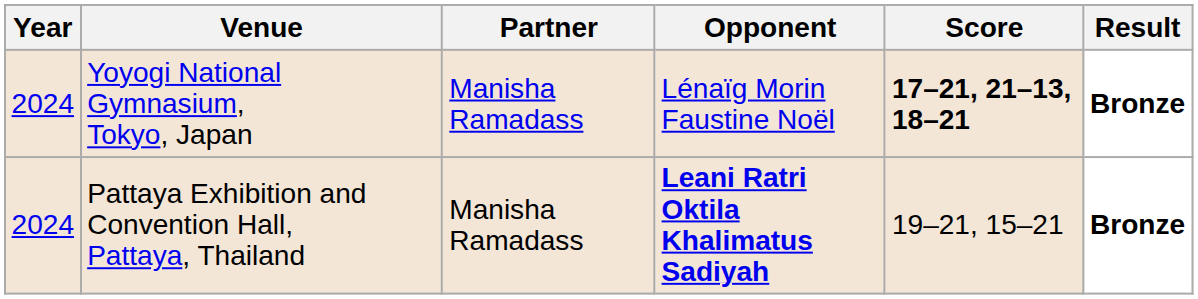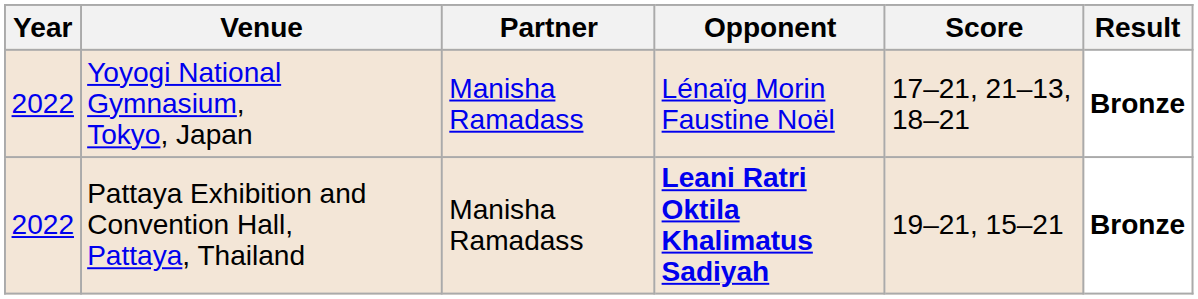Yoyogi National Gymnasium, Tokyo, Japan | Year: 2024 -> 2022
Yoyogi National Gymnasium, Tokyo, Japan | Score: bold -> normal
Pattaya Exhibition and Convention Hall, Pattaya, Thailand | Year: 2024 -> 2022
